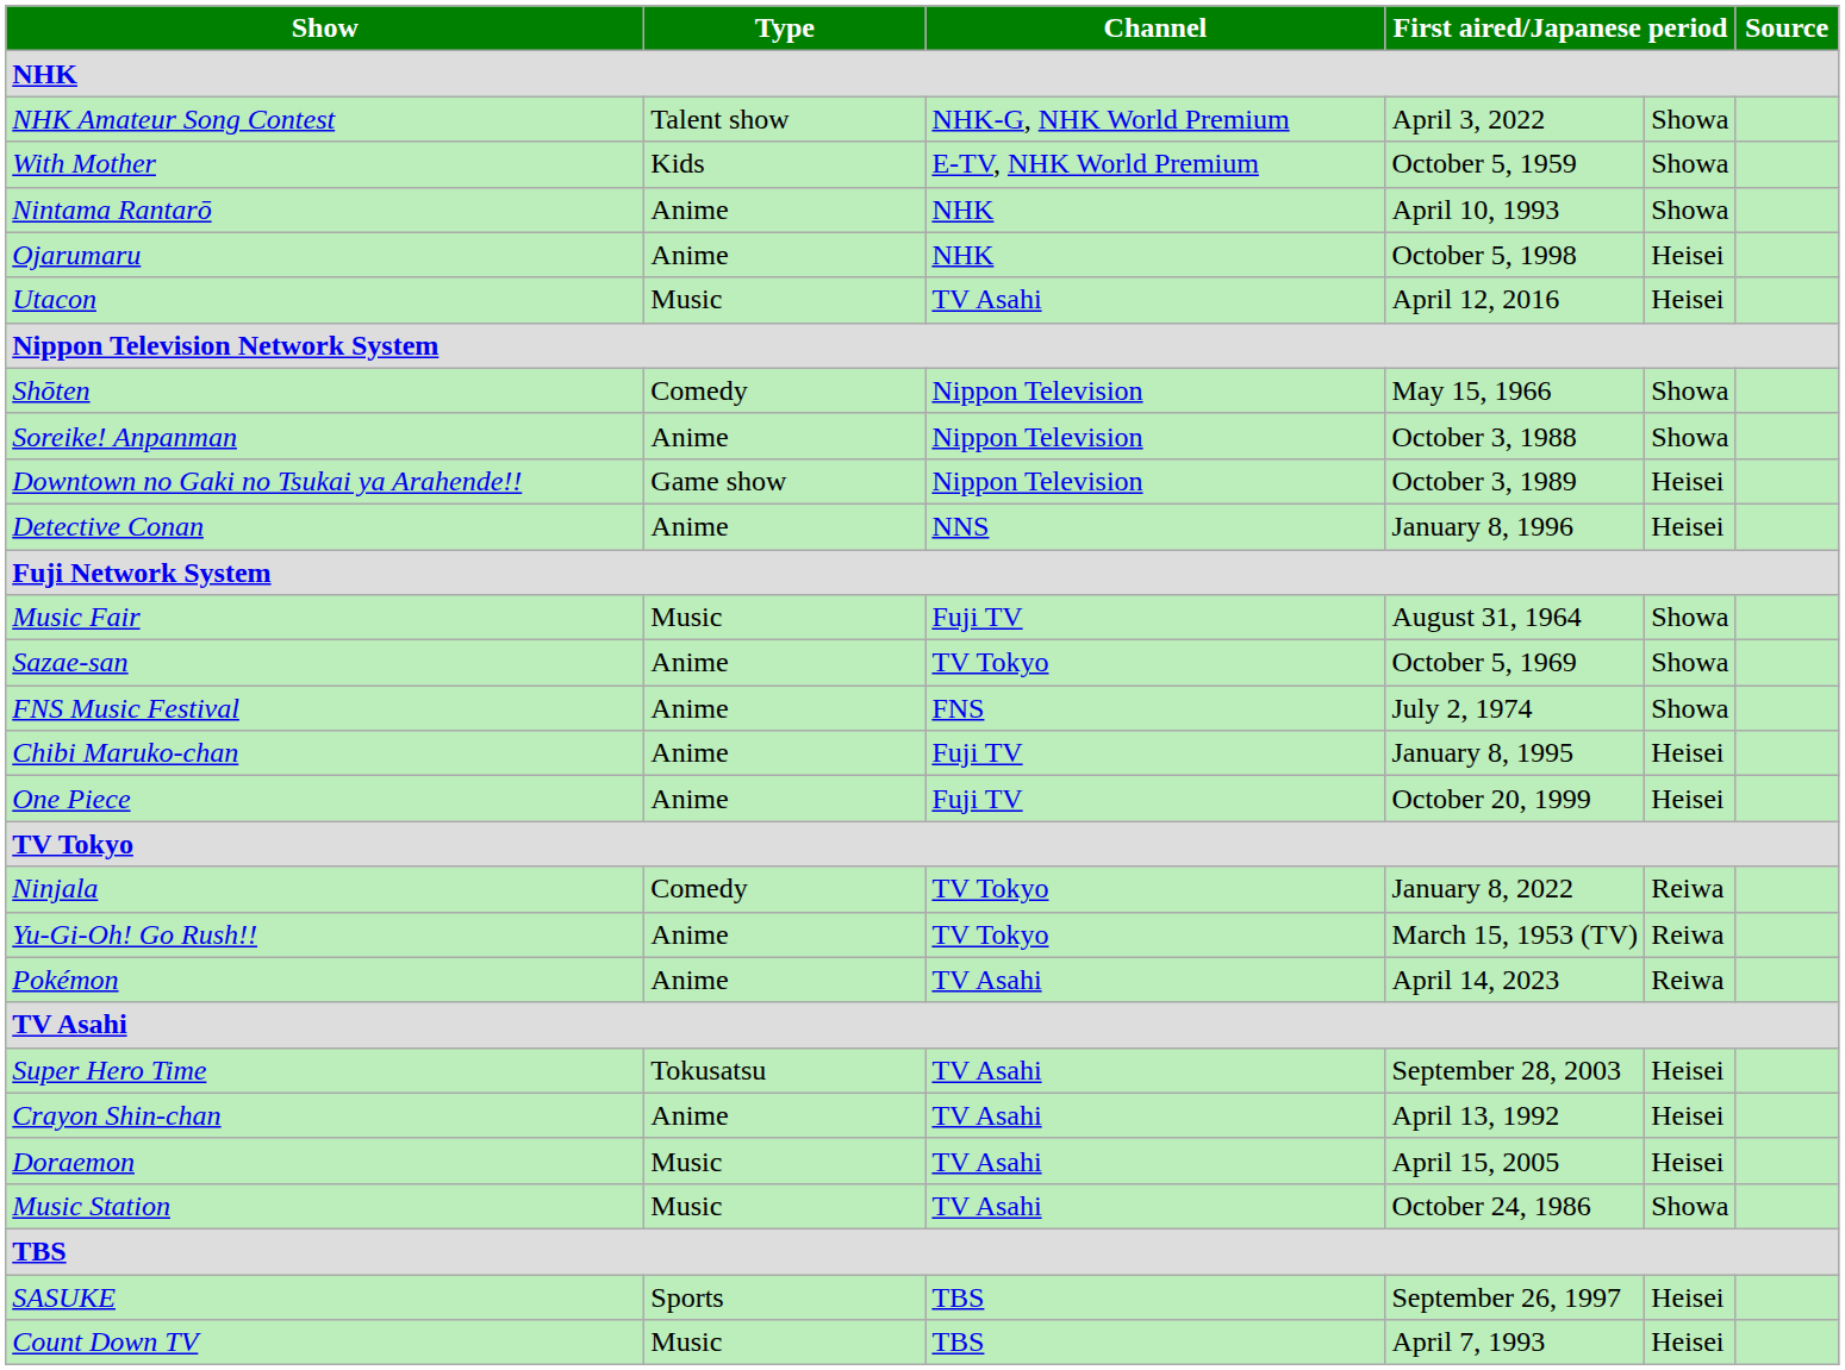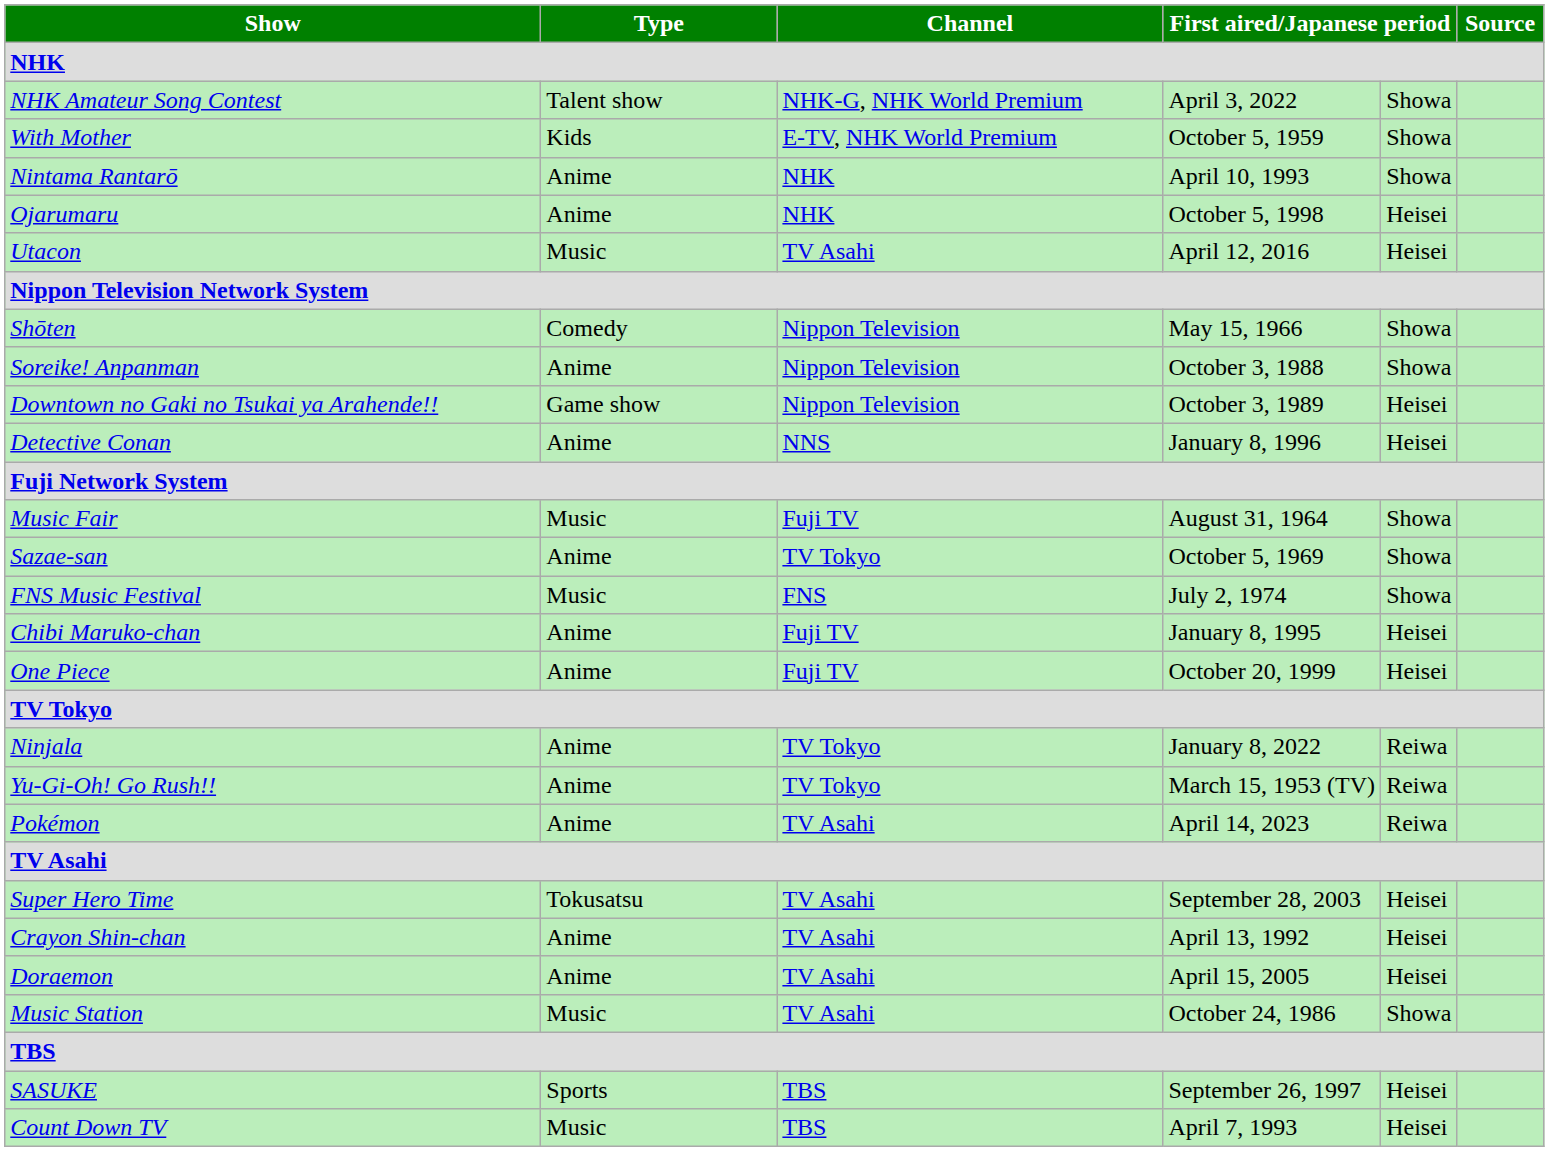FNS Music Festival | Type: Anime -> Music
Ninjala | Type: Comedy -> Anime
Doraemon | Type: Music -> Anime
